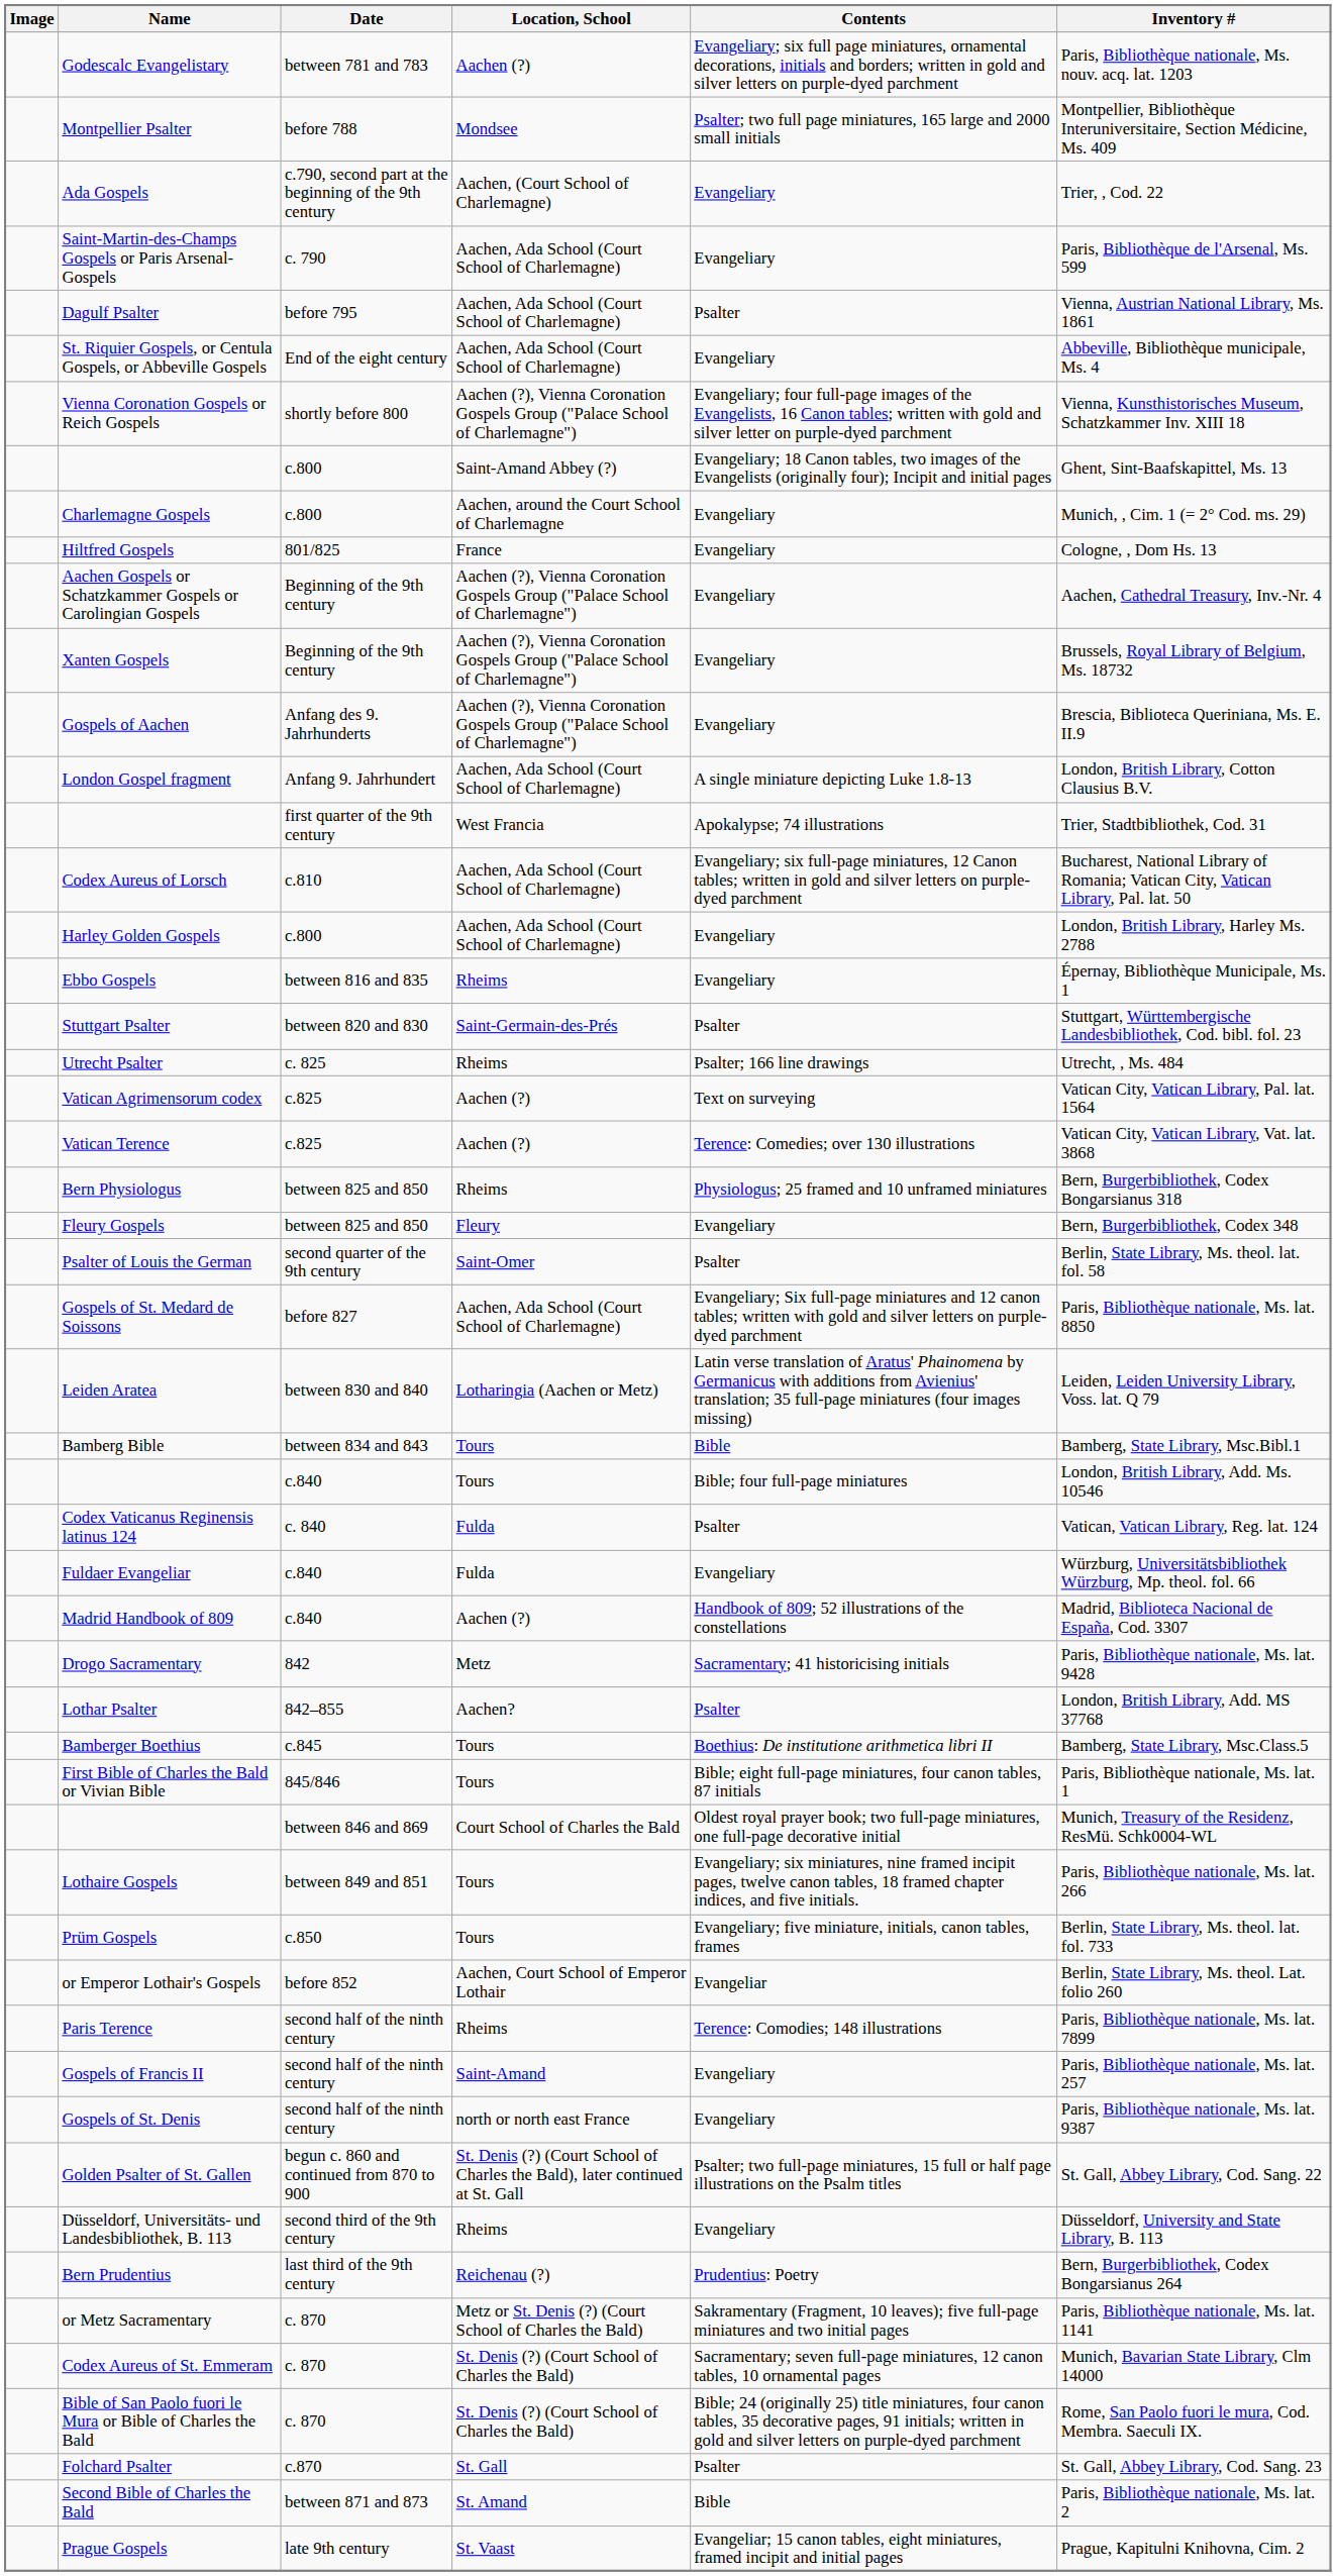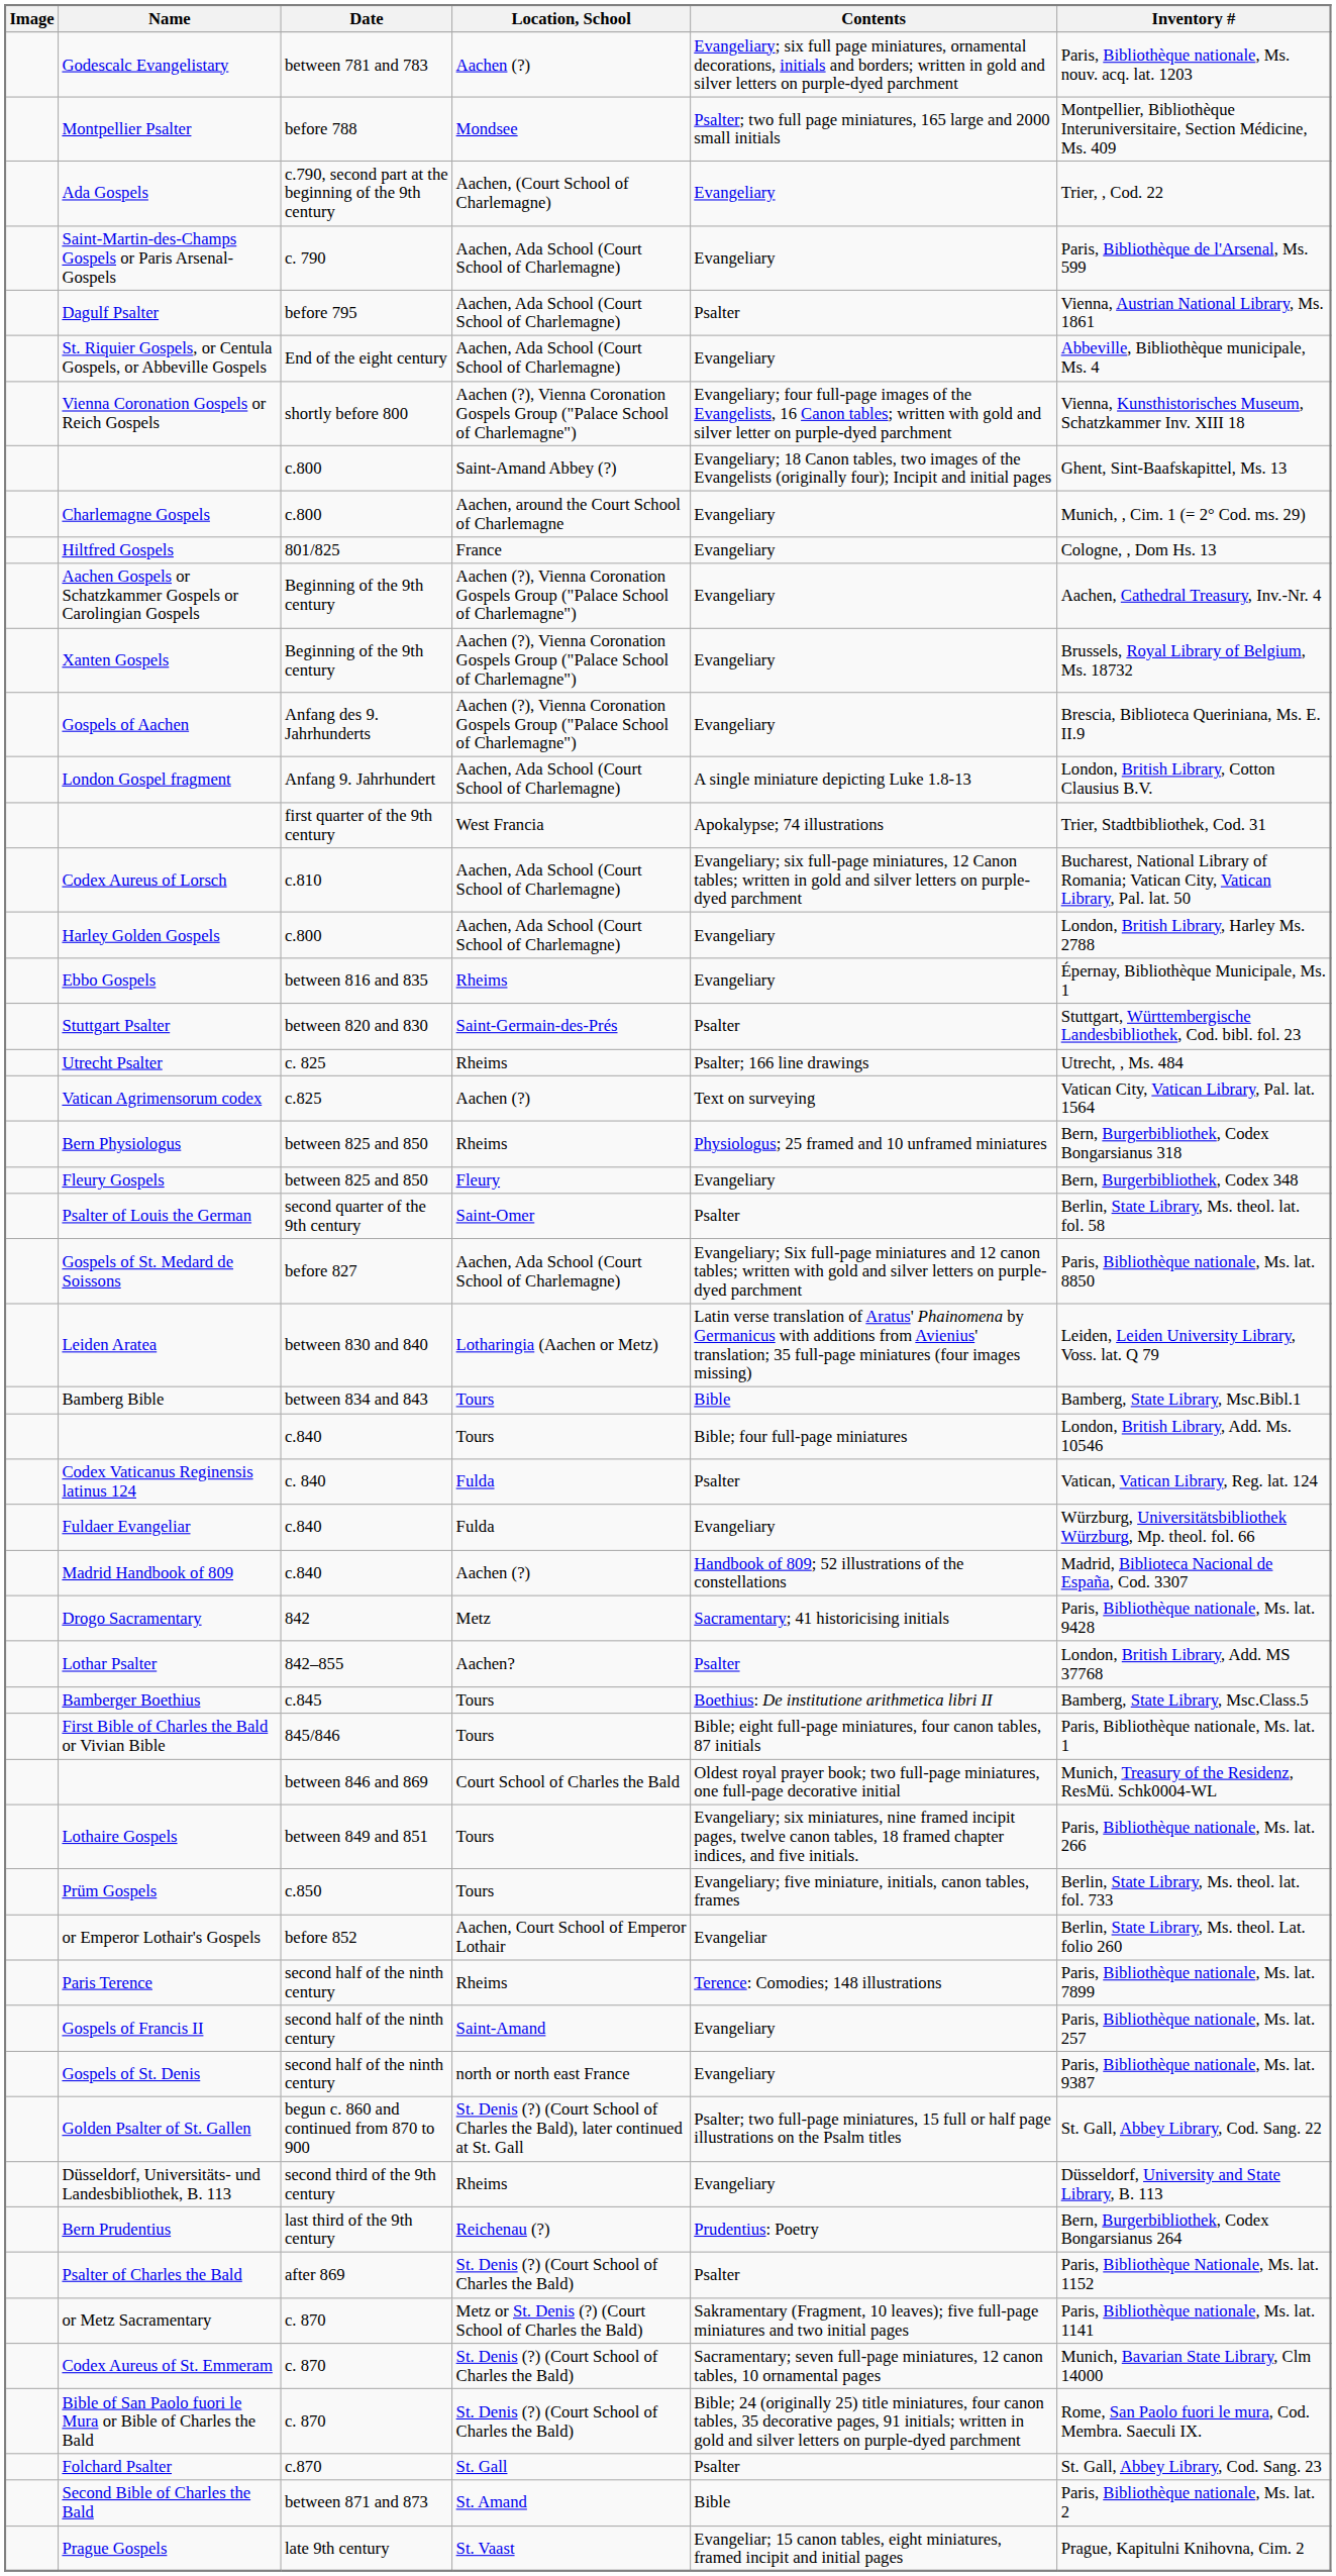- row: Vatican Terence | c.825 | Aachen (?) | Terence: Comedies; over 130 illustrations | Vatican City, Vatican Library, Vat. lat. 3868
+ row: Psalter of Charles the Bald | after 869 | St. Denis (?) (Court School of Charles the Bald) | Psalter | Paris, Bibliothèque Nationale, Ms. lat. 1152
